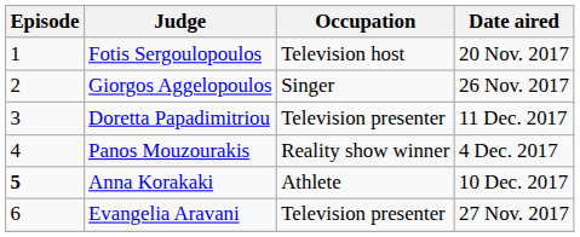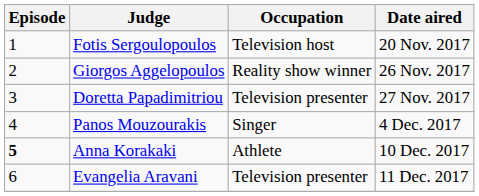Giorgos Aggelopoulos | Occupation: Singer -> Reality show winner
Doretta Papadimitriou | Date aired: 11 Dec. 2017 -> 27 Nov. 2017
Panos Mouzourakis | Occupation: Reality show winner -> Singer
Evangelia Aravani | Date aired: 27 Nov. 2017 -> 11 Dec. 2017
